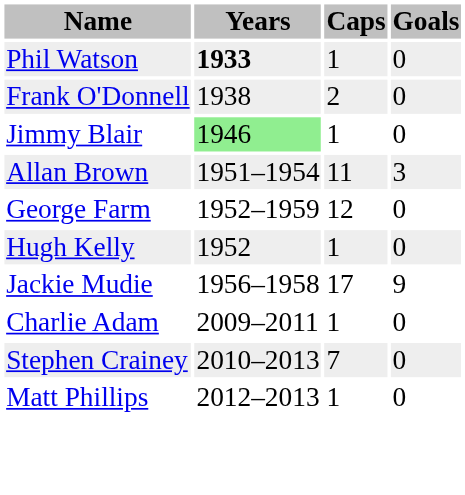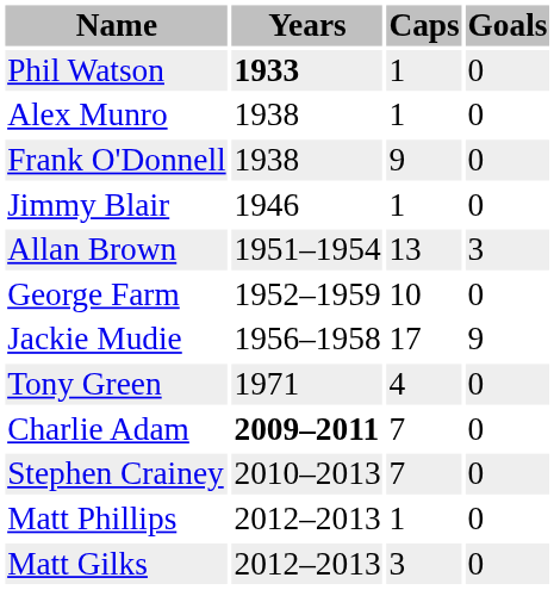+ row: Alex Munro | 1938 | 1 | 0
Frank O'Donnell | Caps: 2 -> 9
Jimmy Blair | Years: lightgreen background -> no background
Allan Brown | Caps: 11 -> 13
George Farm | Caps: 12 -> 10
- row: Hugh Kelly | 1952 | 1 | 0
+ row: Tony Green | 1971 | 4 | 0
Charlie Adam | Years: normal -> bold
Charlie Adam | Caps: 1 -> 7
+ row: Matt Gilks | 2012–2013 | 3 | 0
